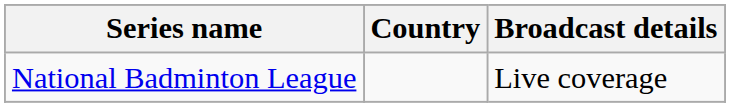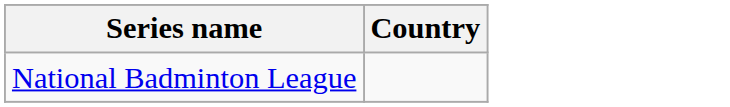- column: Broadcast details | Live coverage
